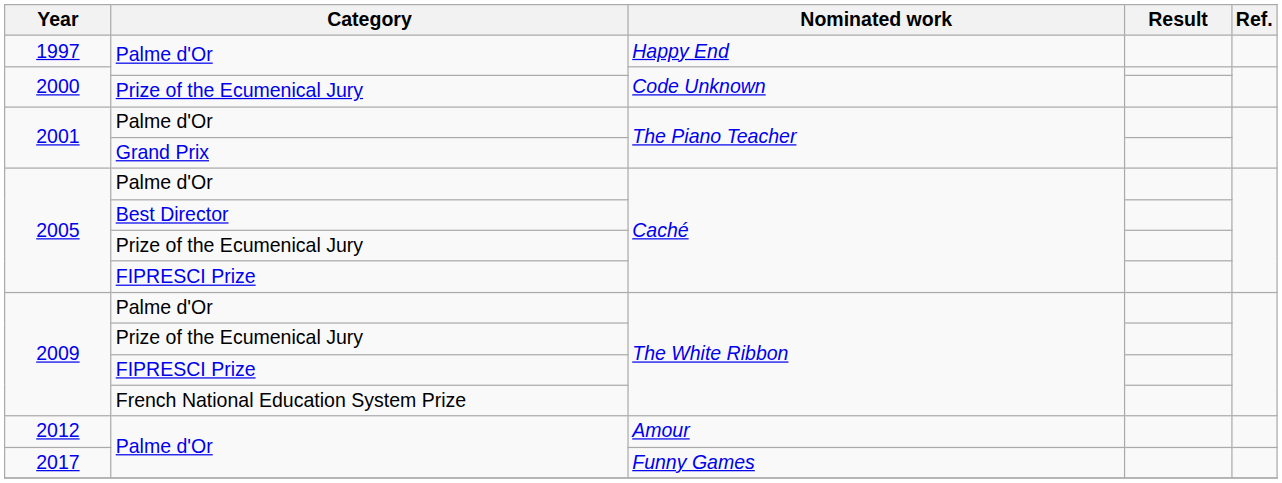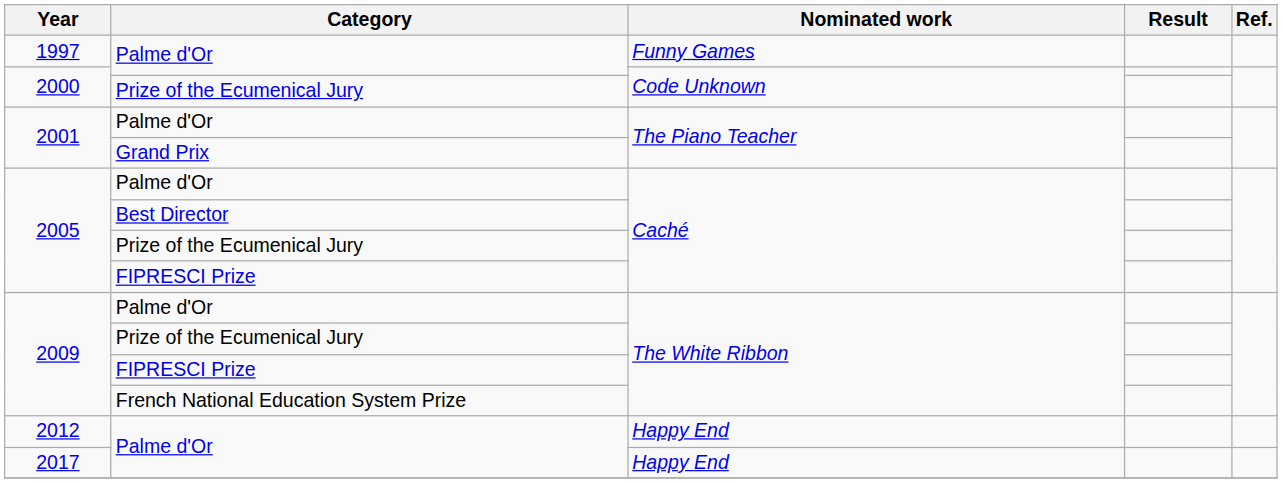1997 | Nominated work: Happy End -> Funny Games
2012 | Nominated work: Amour -> Happy End
2017 | Nominated work: Funny Games -> Happy End
